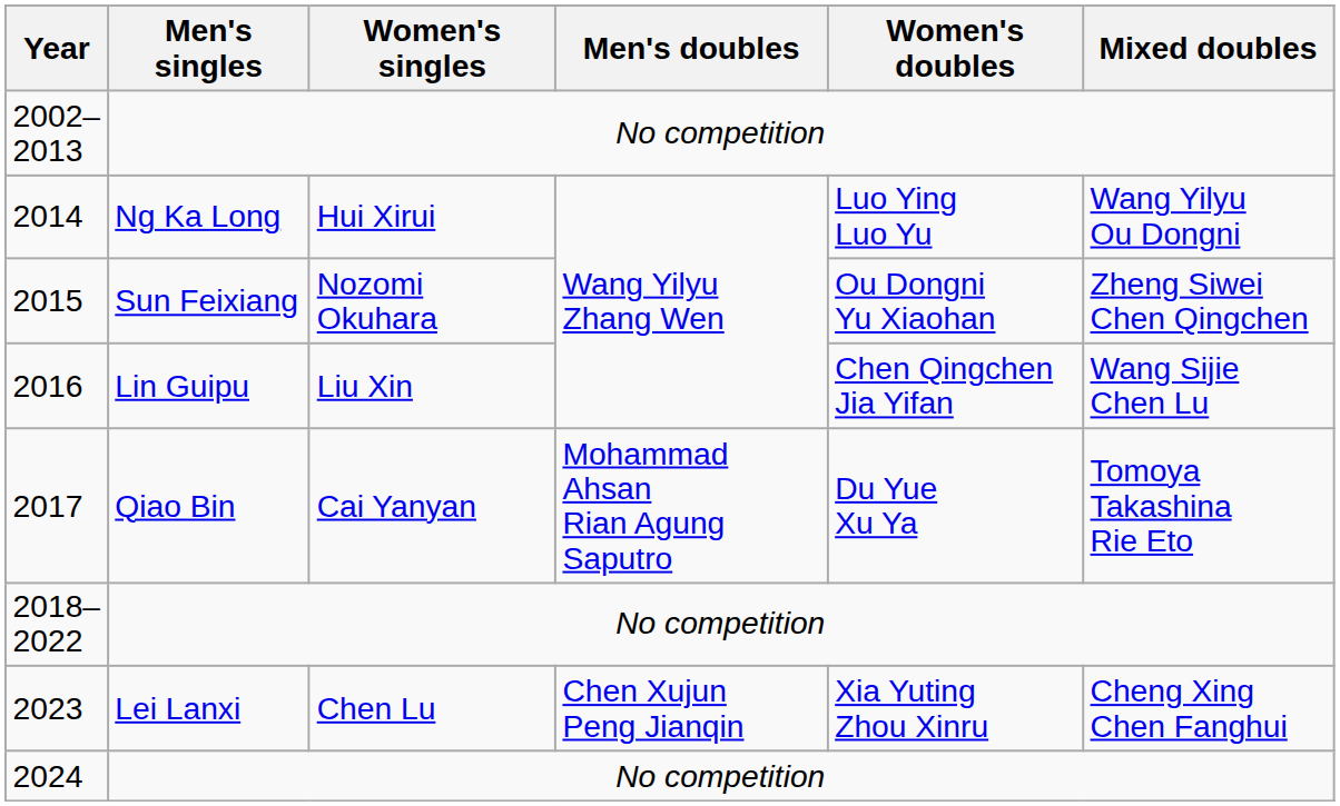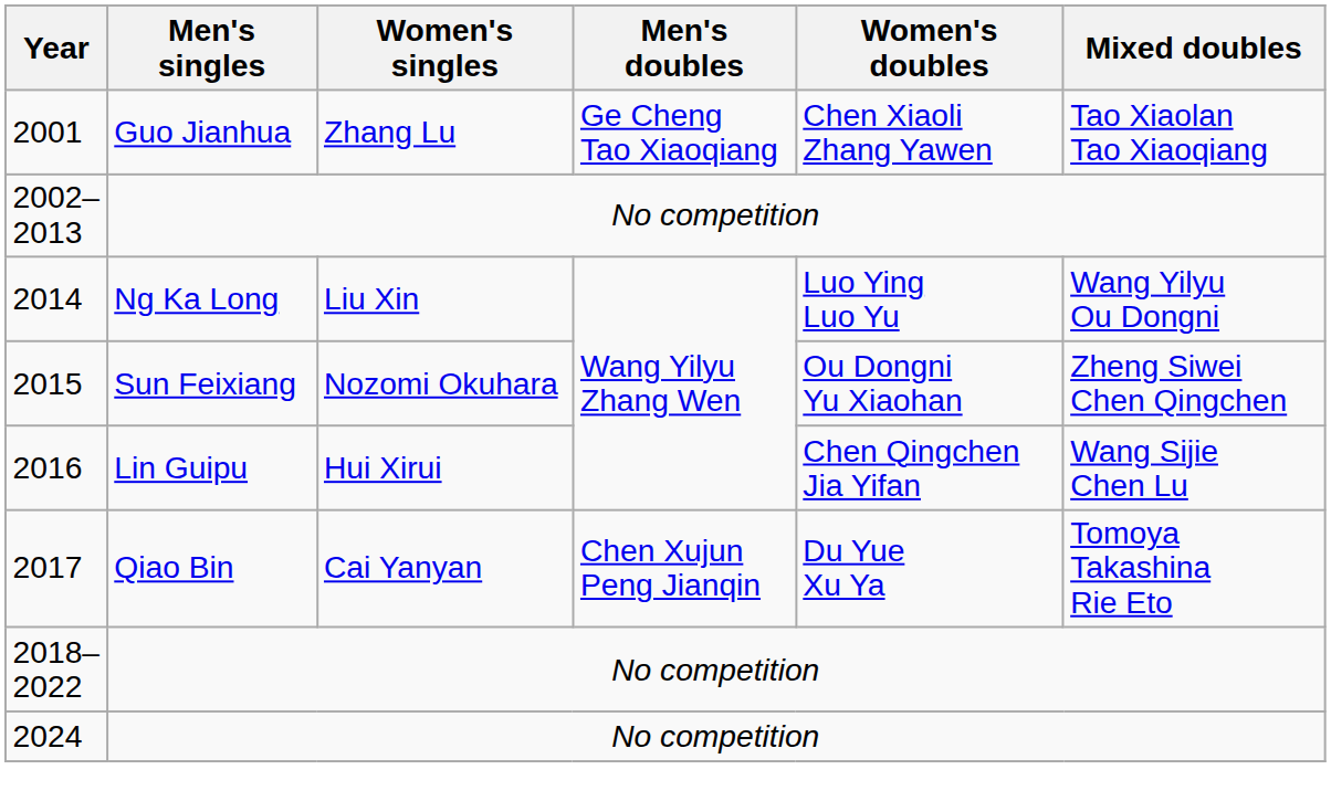+ row: 2001 | Guo Jianhua | Zhang Lu | Ge Cheng Tao Xiaoqiang | Chen Xiaoli Zhang Yawen | Tao Xiaolan Tao Xiaoqiang
2014 | Women's singles: Hui Xirui -> Liu Xin
2016 | Women's singles: Liu Xin -> Hui Xirui
2017 | Men's doubles: Mohammad Ahsan Rian Agung Saputro -> Chen Xujun Peng Jianqin
- row: 2023 | Lei Lanxi | Chen Lu | Chen Xujun Peng Jianqin | Xia Yuting Zhou Xinru | Cheng Xing Chen Fanghui
